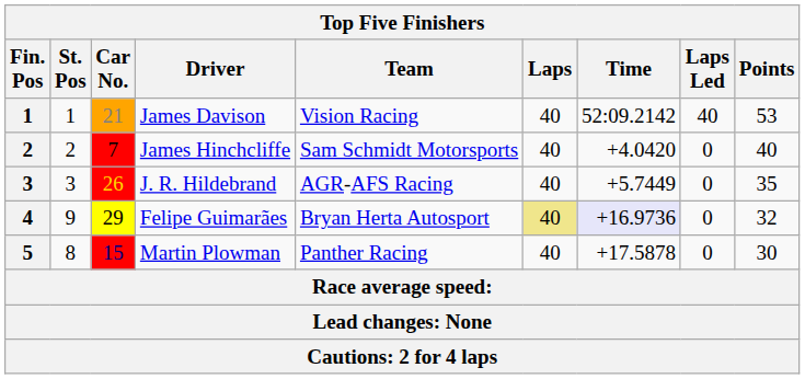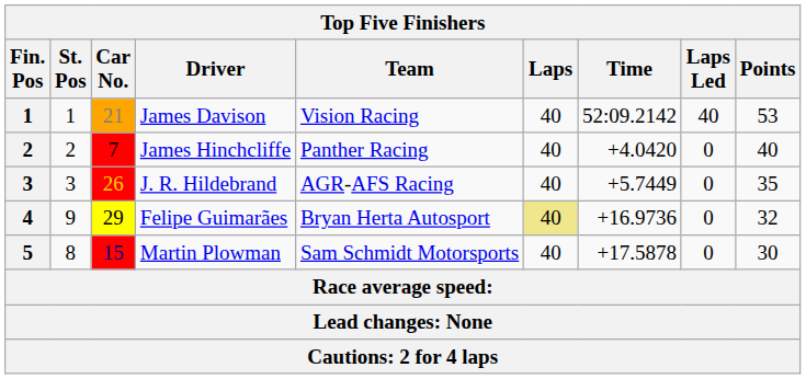James Hinchcliffe | Team: Sam Schmidt Motorsports -> Panther Racing
Felipe Guimarães | Time: lavender background -> no background
Martin Plowman | Team: Panther Racing -> Sam Schmidt Motorsports
